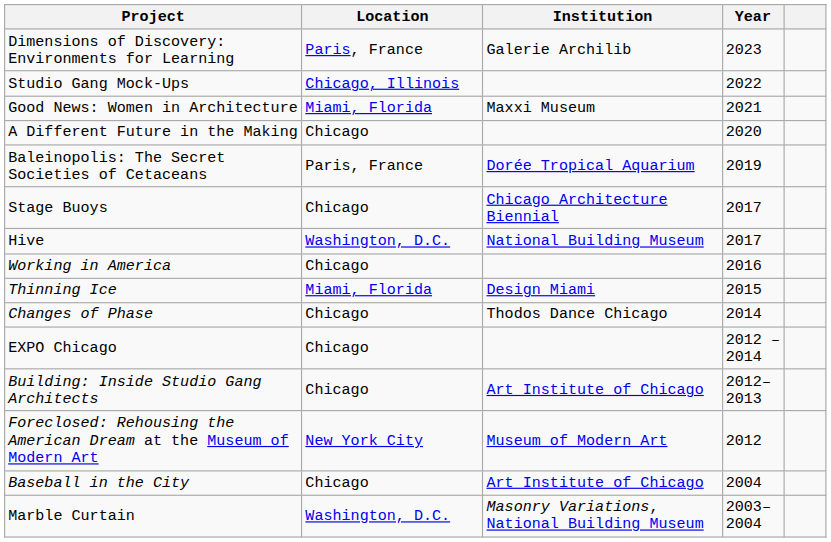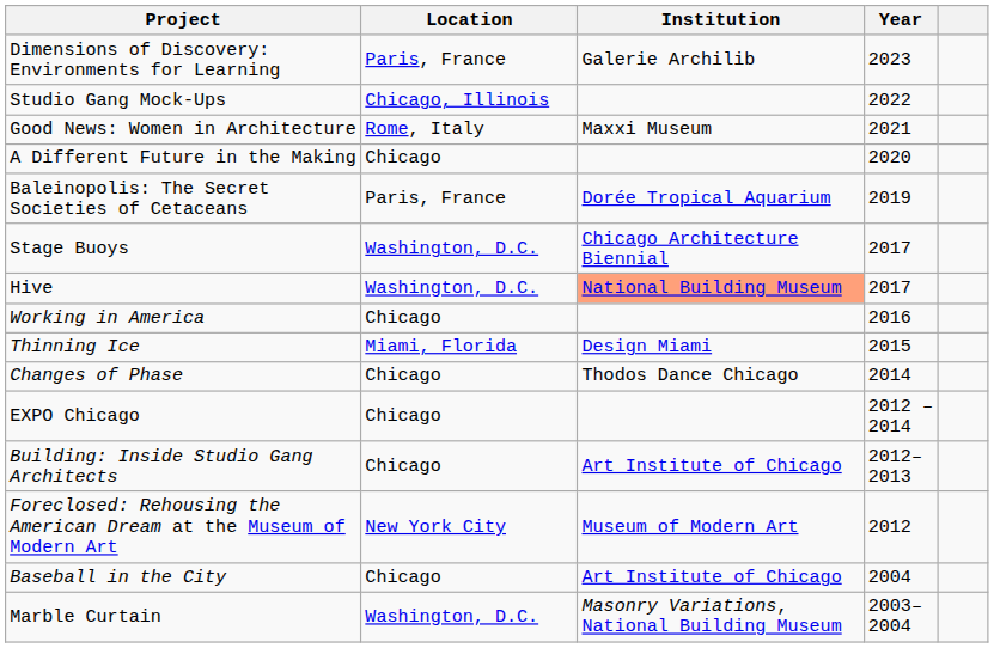Good News: Women in Architecture | Location: Miami, Florida -> Rome, Italy
Stage Buoys | Location: Chicago -> Washington, D.C.
Hive | Institution: no background -> lightsalmon background
